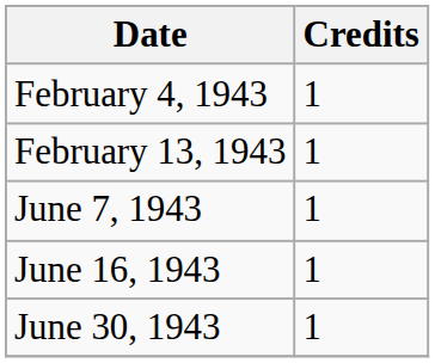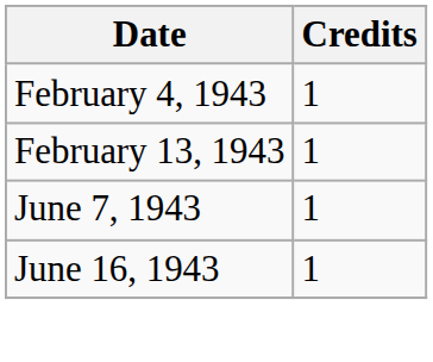- row: June 30, 1943 | 1
